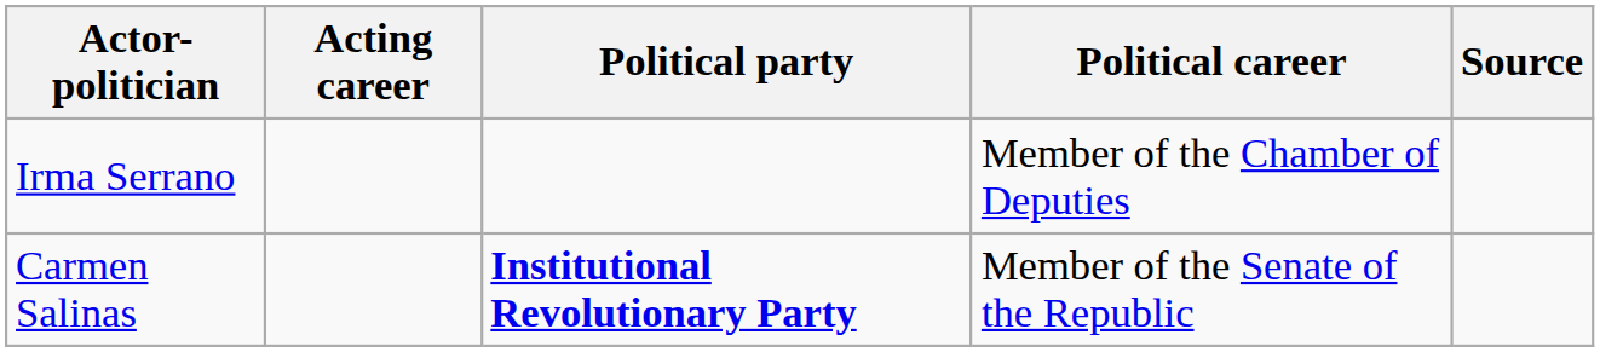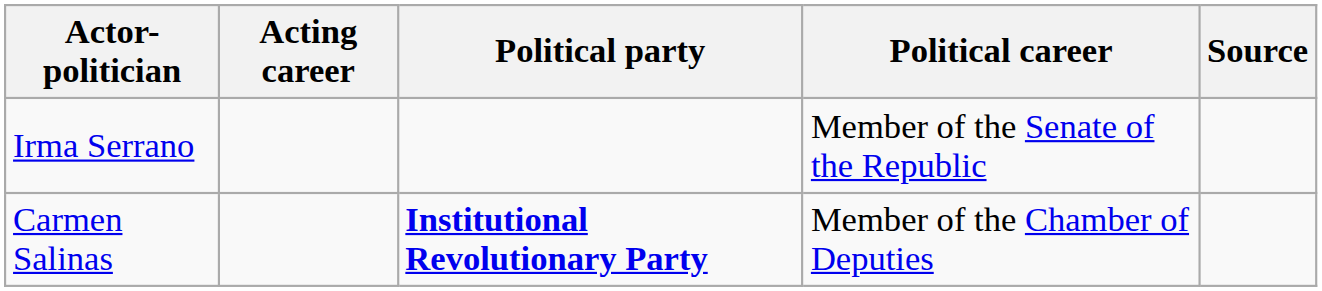Irma Serrano | Political career: Member of the Chamber of Deputies -> Member of the Senate of the Republic
Carmen Salinas | Political career: Member of the Senate of the Republic -> Member of the Chamber of Deputies
